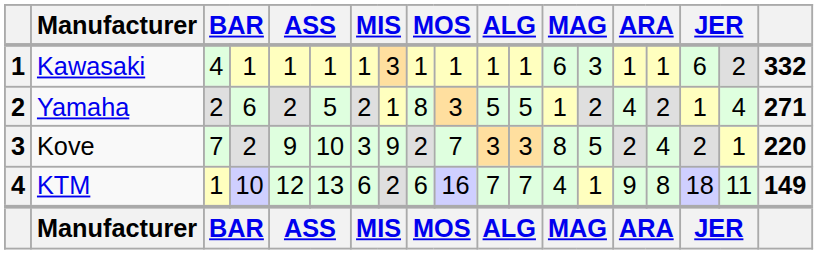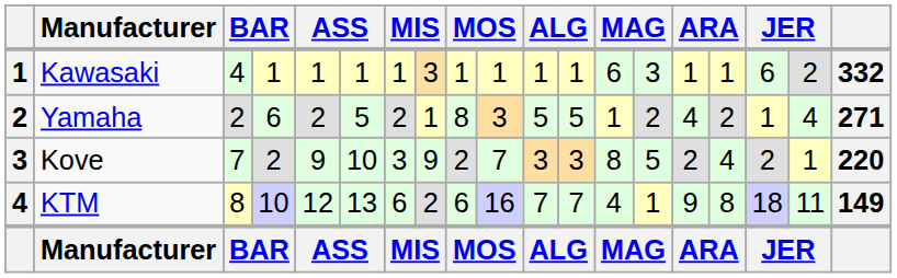KTM | column 3: 1 -> 8
